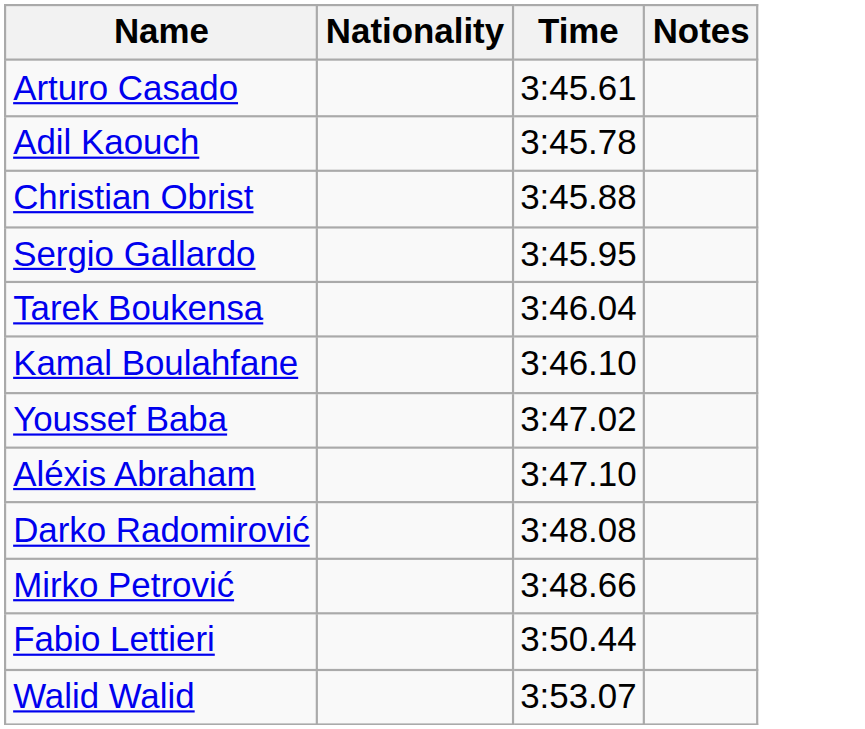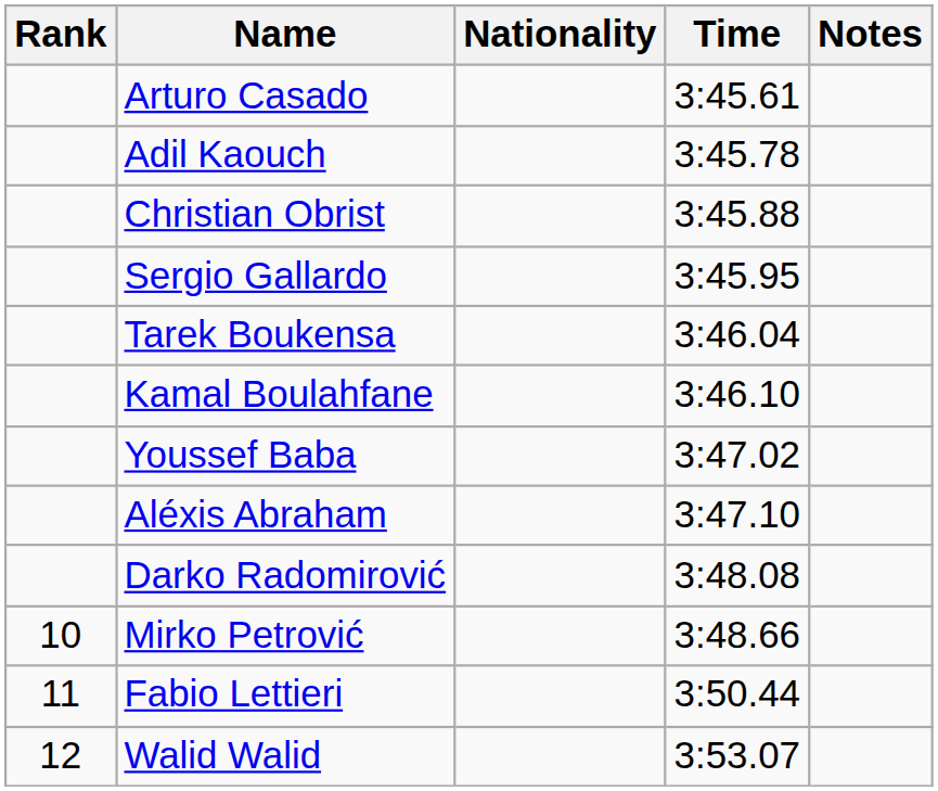+ column: Rank | 10 | 11 | 12
